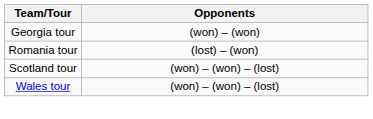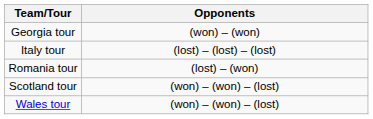+ row: Italy tour | (lost) – (lost) – (lost)
